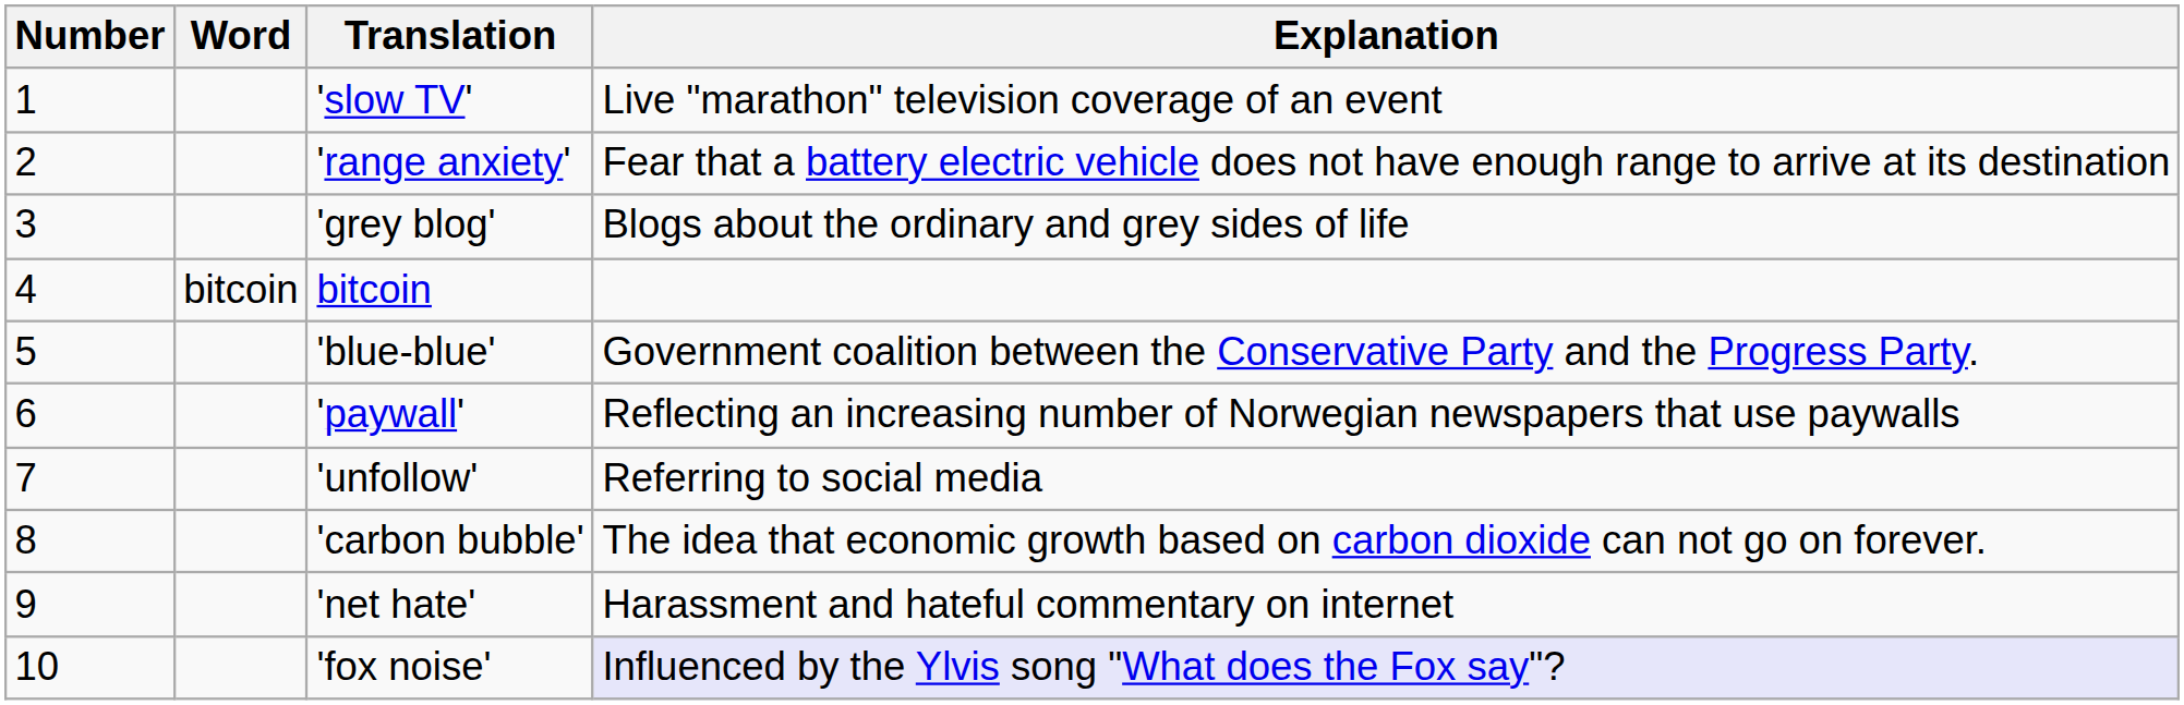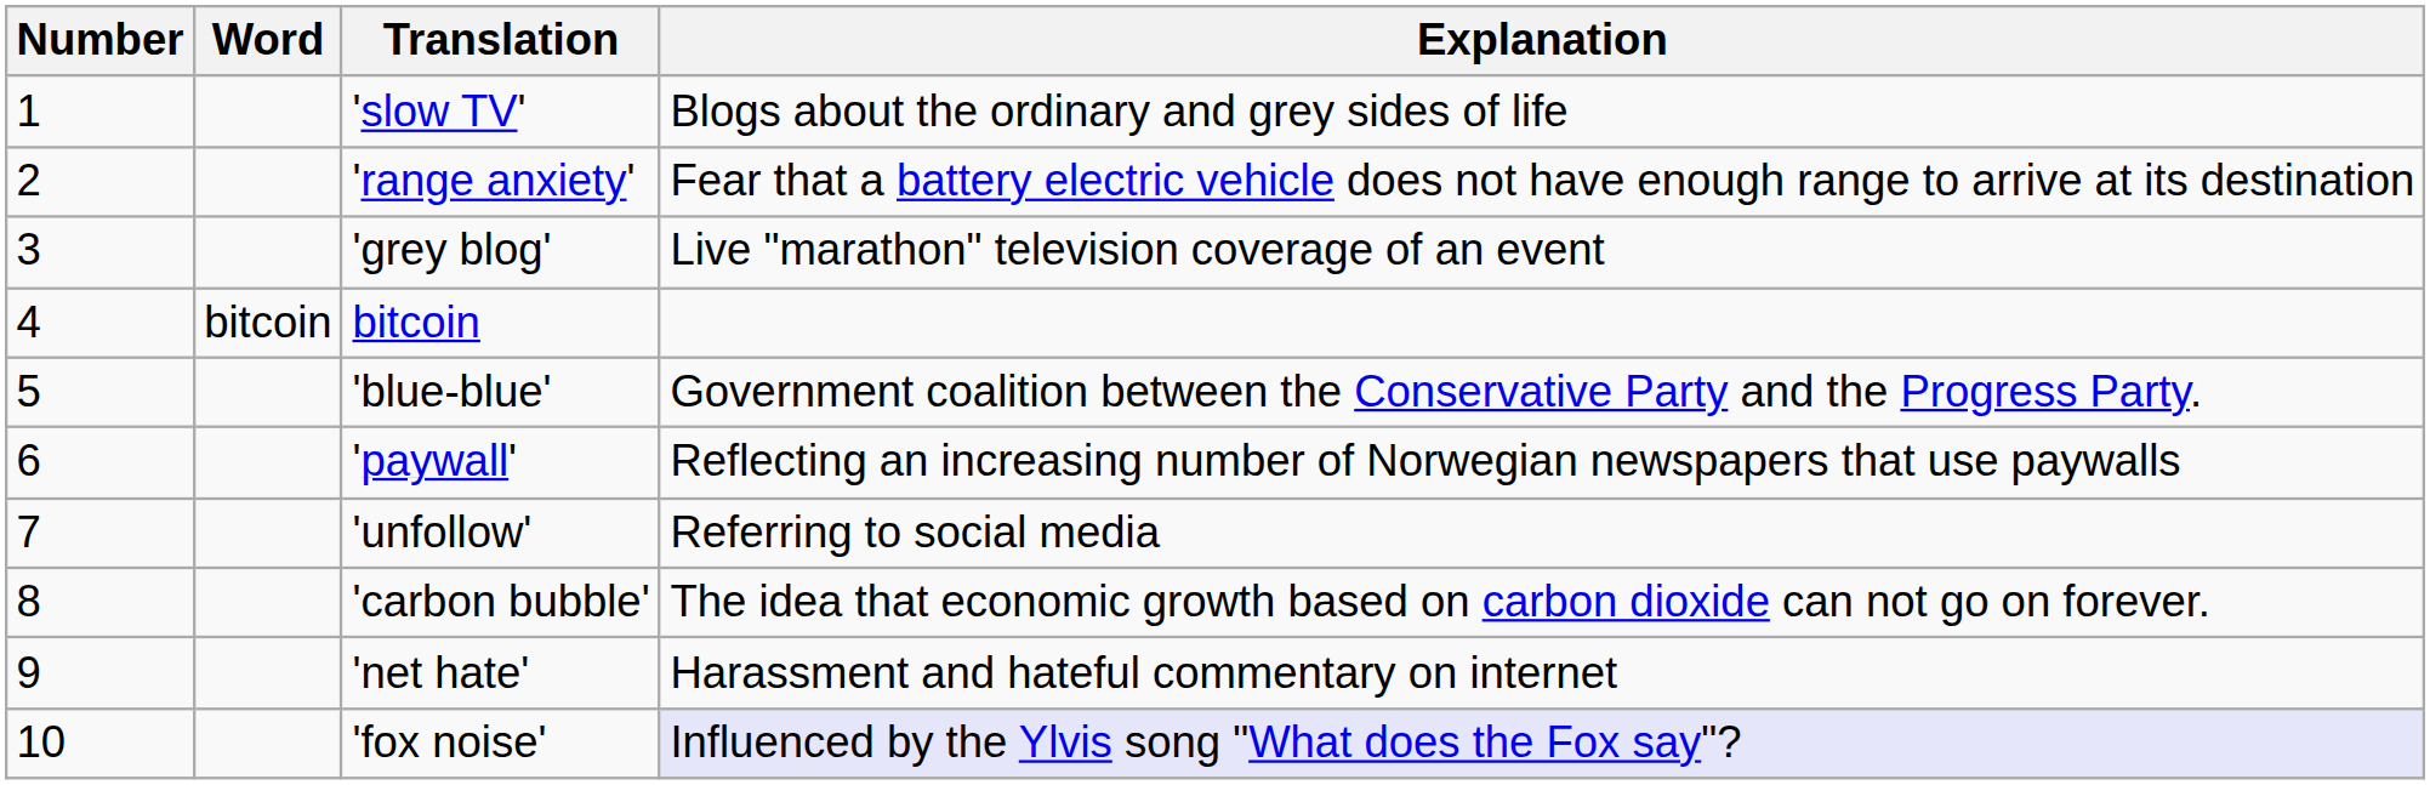'slow TV' | Explanation: Live "marathon" television coverage of an event -> Blogs about the ordinary and grey sides of life
'grey blog' | Explanation: Blogs about the ordinary and grey sides of life -> Live "marathon" television coverage of an event
